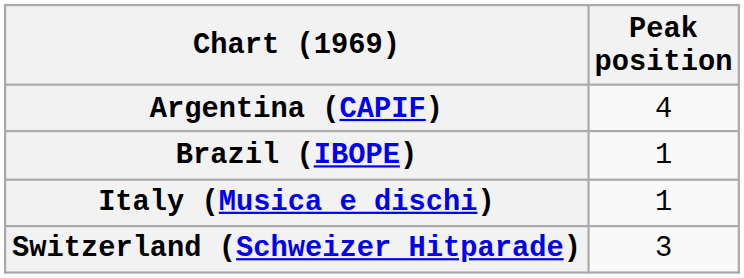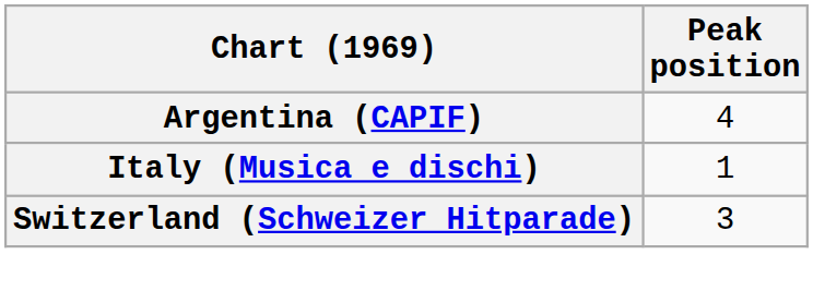- row: Brazil (IBOPE) | 1
